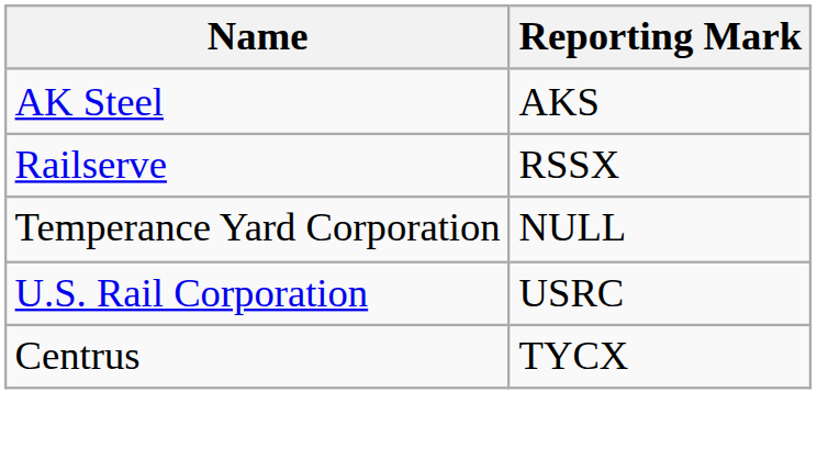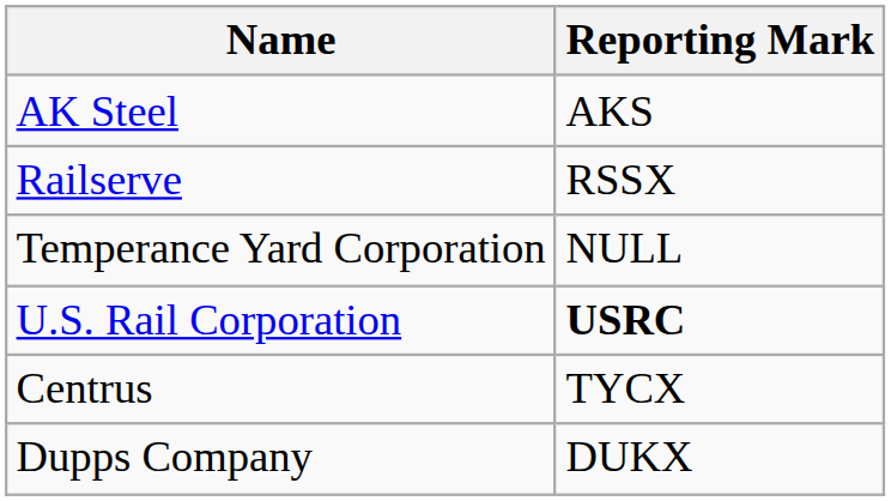U.S. Rail Corporation | Reporting Mark: normal -> bold
+ row: Dupps Company | DUKX
